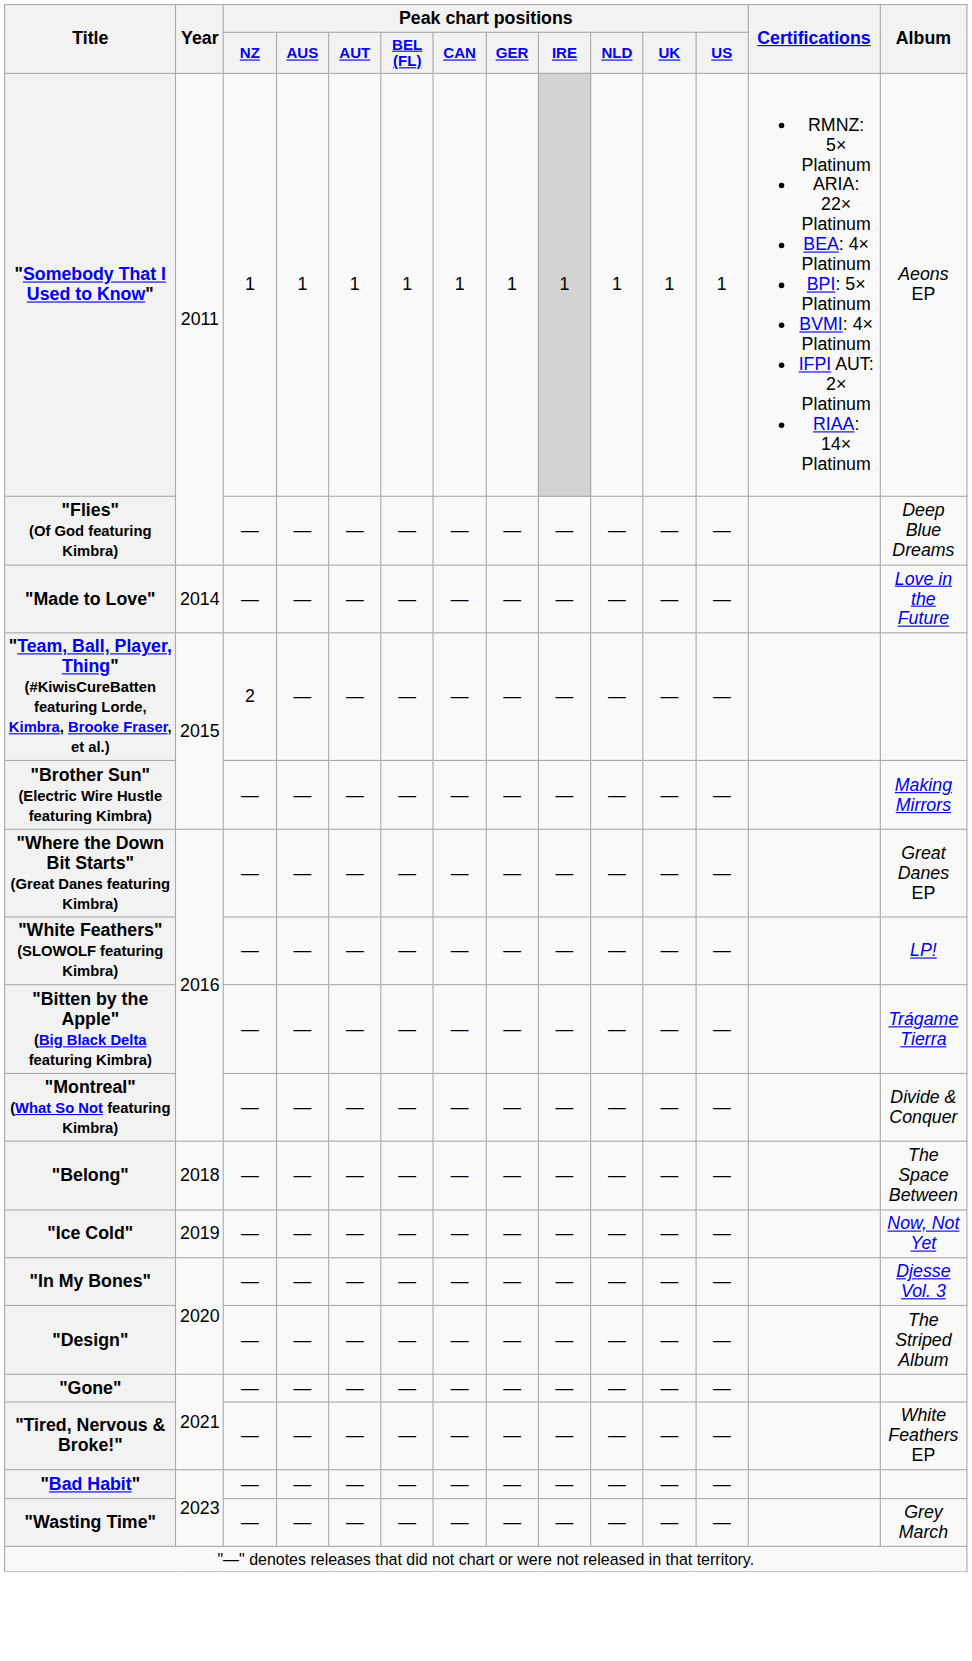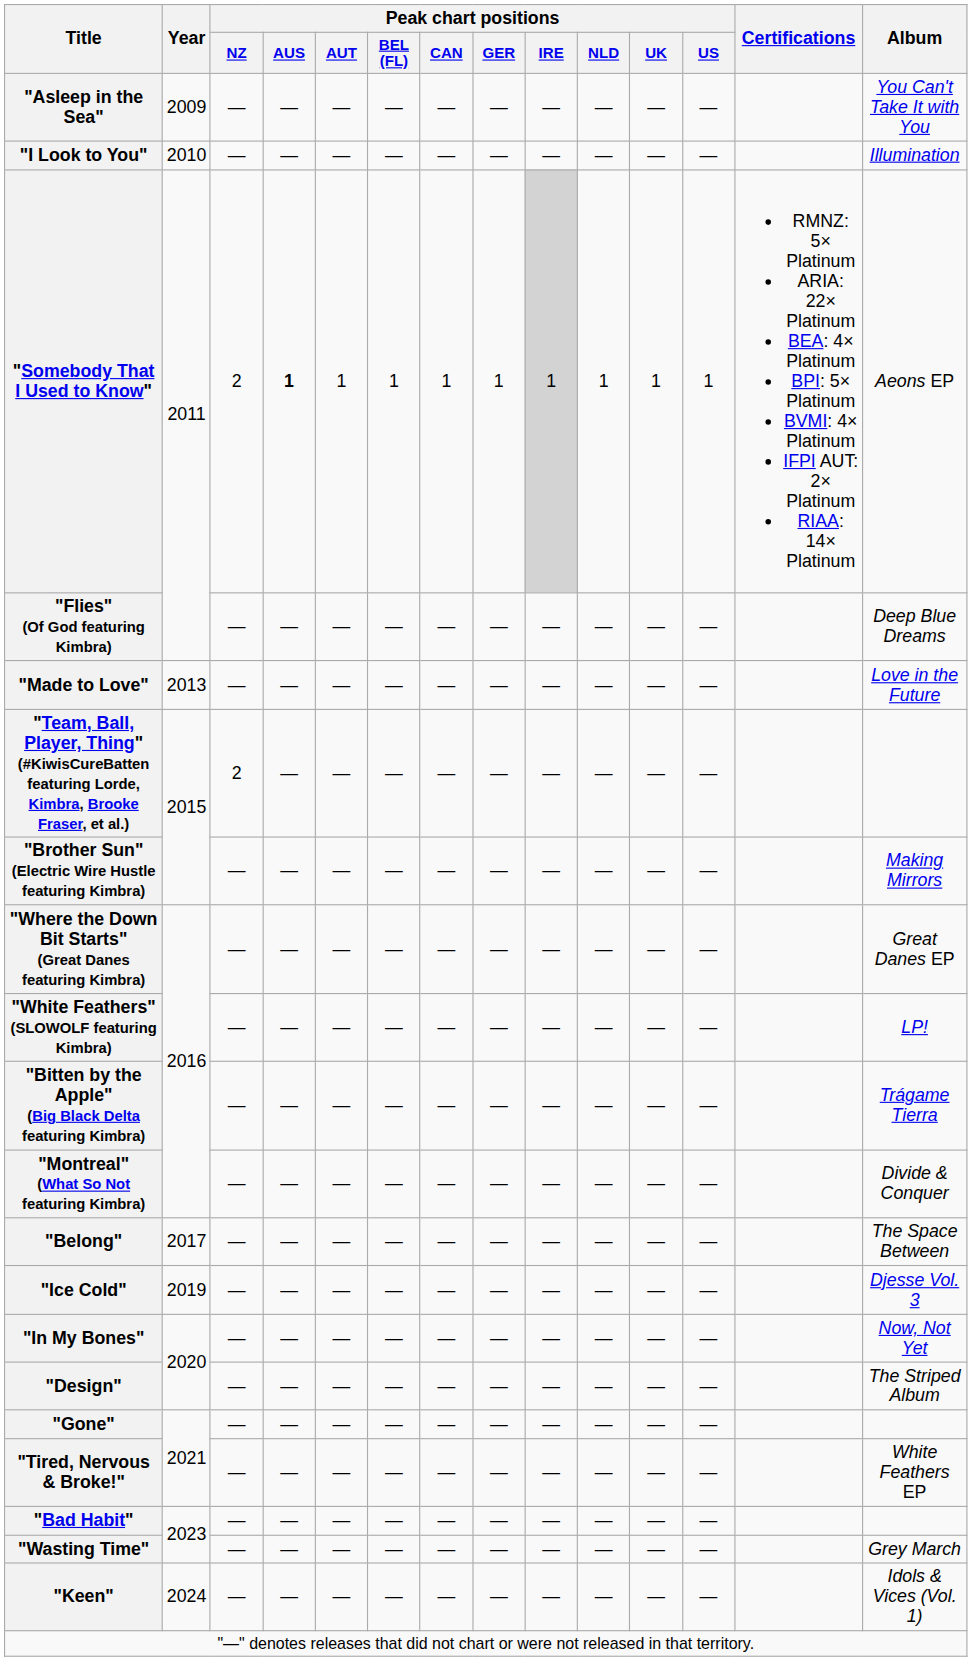+ row: "Asleep in the Sea" | 2009 | — | — | — | — | — | — | — | — | — | — | You Can't Take It with You
+ row: "I Look to You" | 2010 | — | — | — | — | — | — | — | — | — | — | Illumination
"Somebody That I Used to Know" | Peak chart positions / NZ: 1 -> 2
"Somebody That I Used to Know" | Peak chart positions / AUS: normal -> bold
"Made to Love" | Year: 2014 -> 2013
"Belong" | Year: 2018 -> 2017
"Ice Cold" | Album: Now, Not Yet -> Djesse Vol. 3
"In My Bones" | Album: Djesse Vol. 3 -> Now, Not Yet
+ row: "Keen" | 2024 | — | — | — | — | — | — | — | — | — | — | Idols & Vices (Vol. 1)
